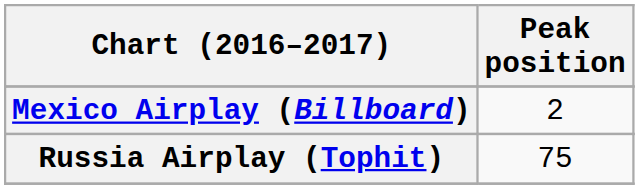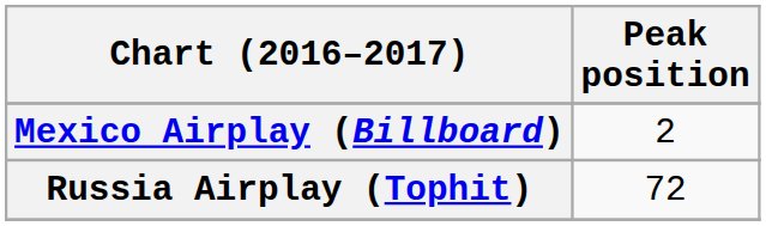Russia Airplay (Tophit) | Peak position: 75 -> 72
